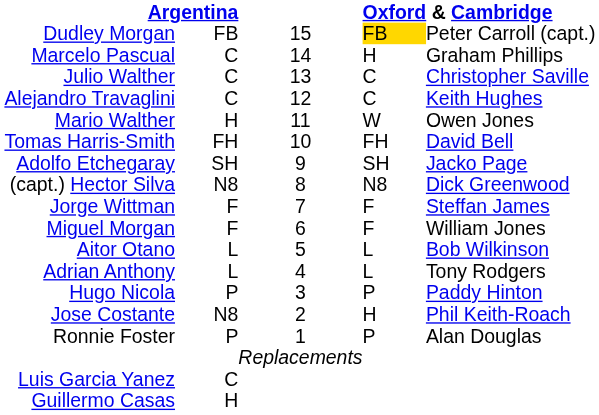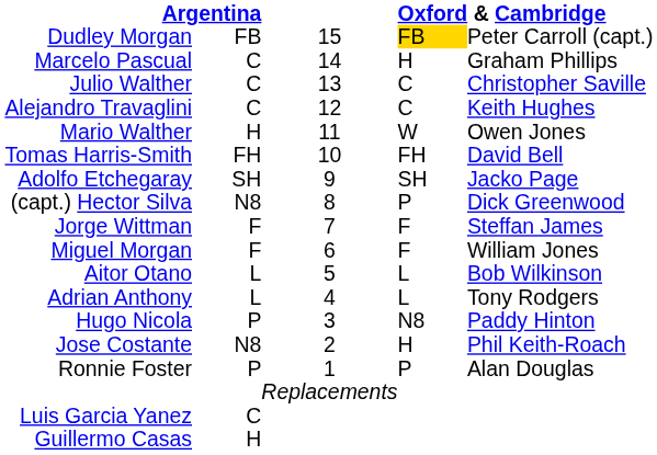(capt.) Hector Silva | column 4: N8 -> P
Hugo Nicola | column 4: P -> N8
